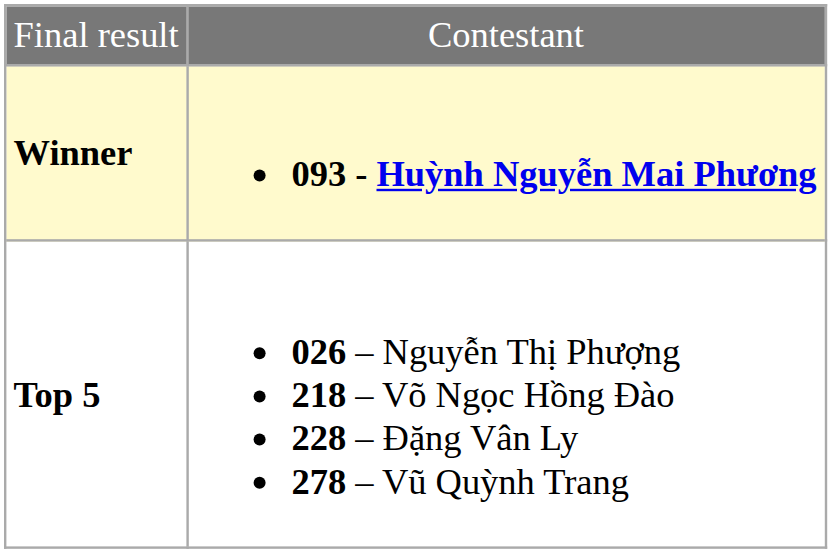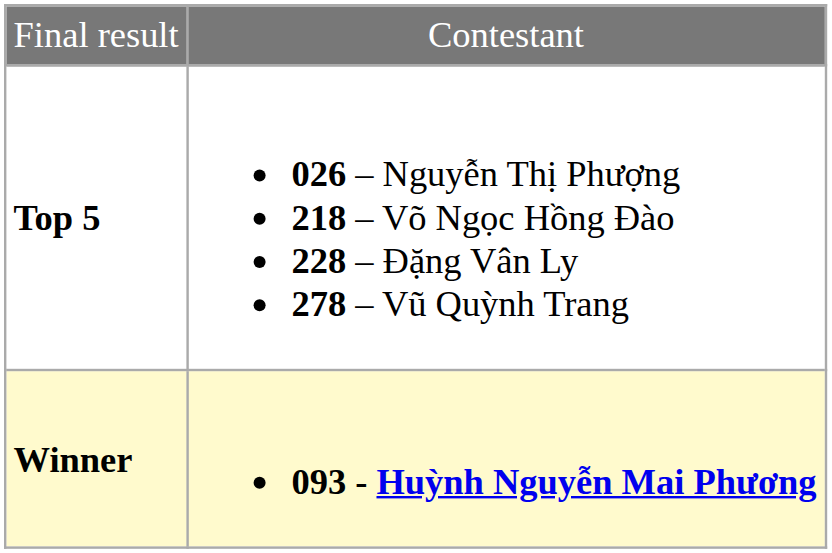rows swapped: Winner <-> Top 5
